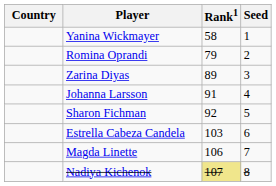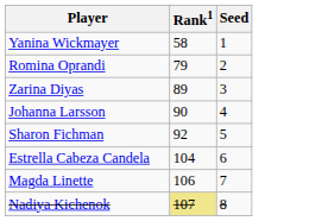- column: Country
Johanna Larsson | Rank1: 91 -> 90
Estrella Cabeza Candela | Rank1: 103 -> 104
